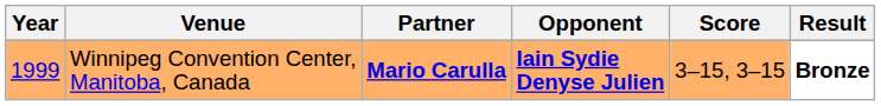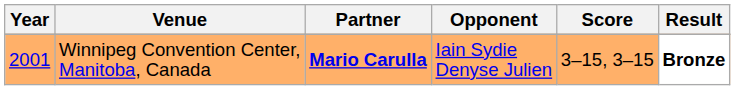Winnipeg Convention Center, Manitoba, Canada | Year: 1999 -> 2001
Winnipeg Convention Center, Manitoba, Canada | Opponent: bold -> normal
